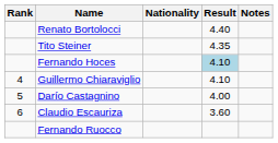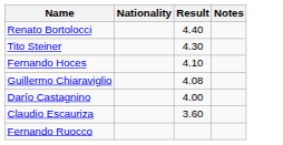- column: Rank | 4 | 5 | 6
Tito Steiner | Result: 4.35 -> 4.30
Fernando Hoces | Result: lightblue background -> no background
Guillermo Chiaraviglio | Result: 4.10 -> 4.08
